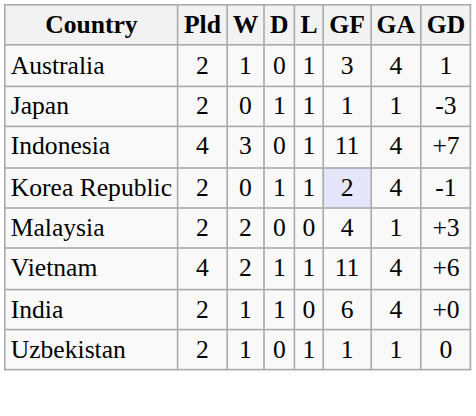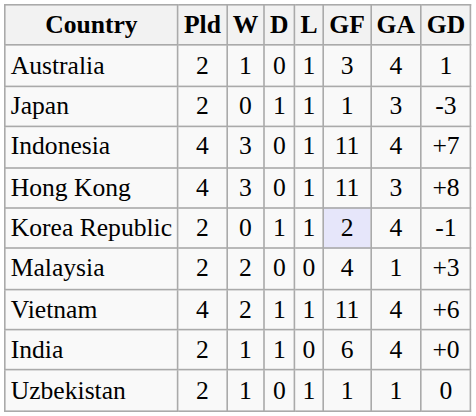Japan | GA: 1 -> 3
+ row: Hong Kong | 4 | 3 | 0 | 1 | 11 | 3 | +8
